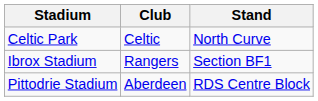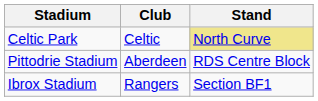Celtic Park | Stand: no background -> khaki background
rows swapped: Ibrox Stadium <-> Pittodrie Stadium
